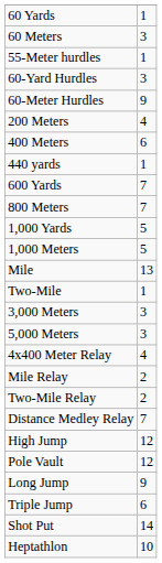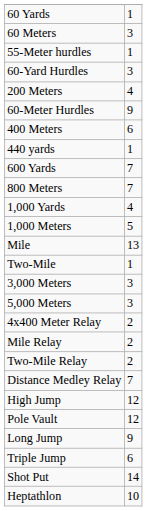rows swapped: 60-Meter Hurdles <-> 200 Meters
1,000 Yards | column 2: 5 -> 4
4x400 Meter Relay | column 2: 4 -> 2
